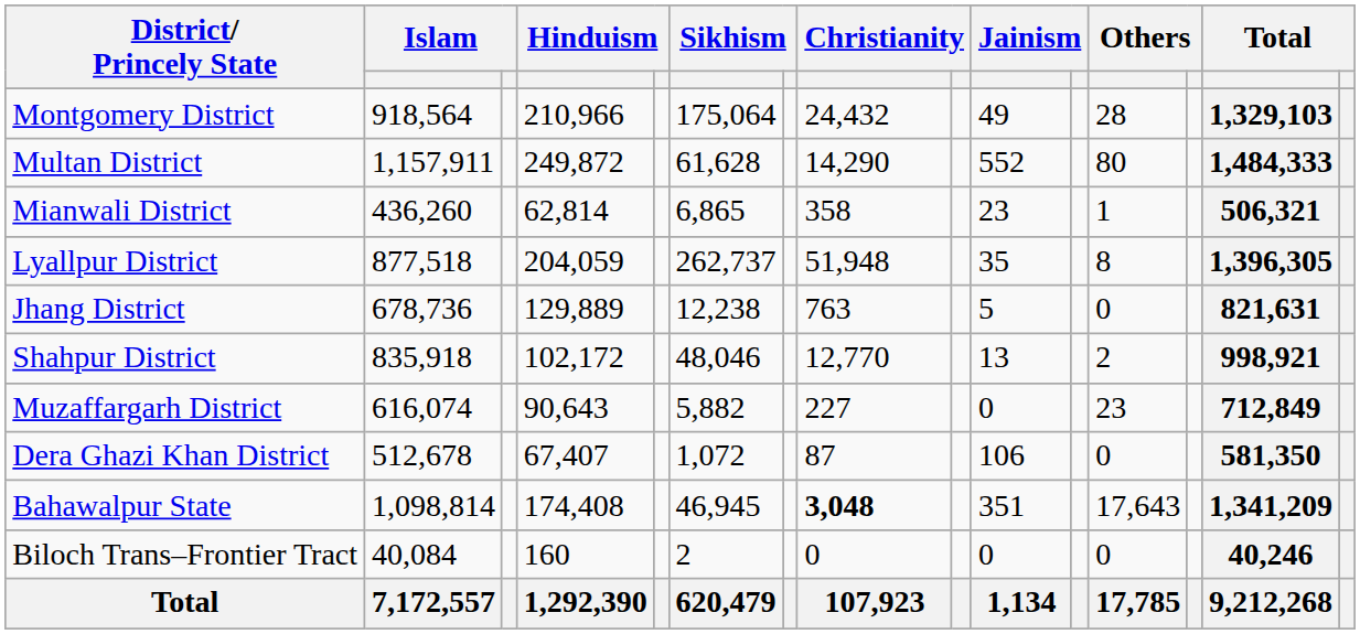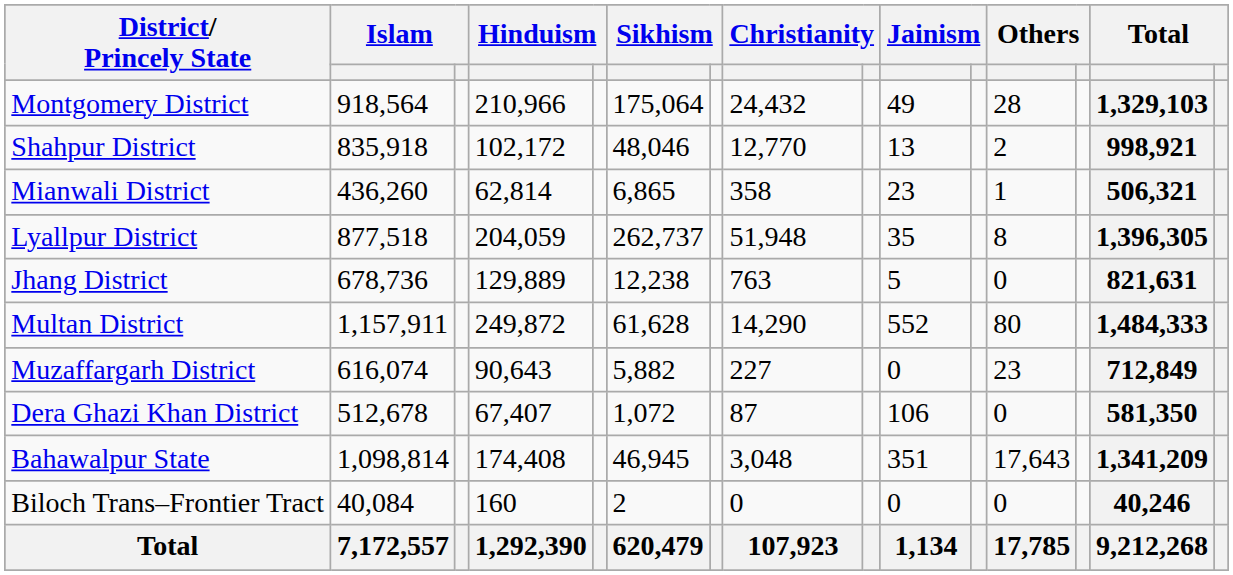rows swapped: Shahpur District <-> Multan District
Bahawalpur State | column 8: bold -> normal
